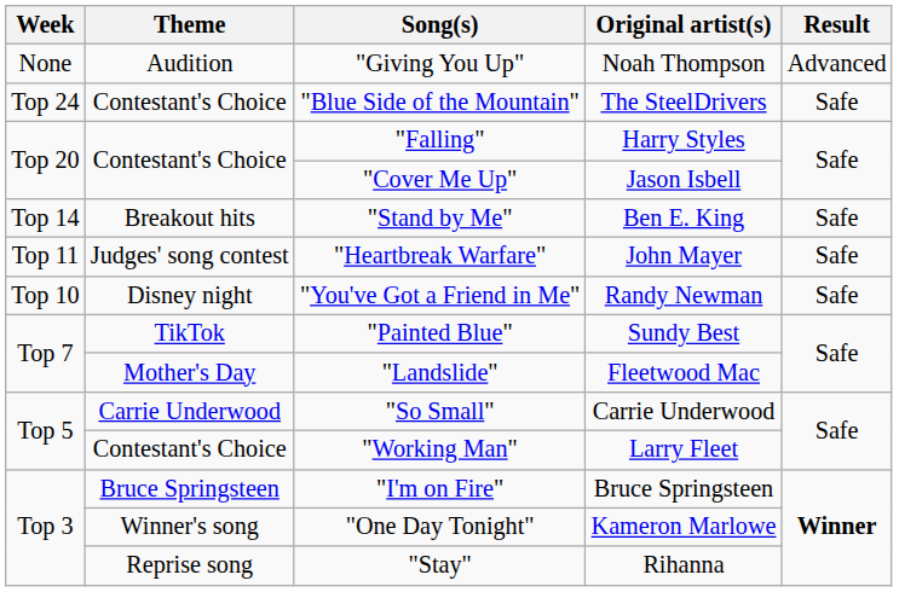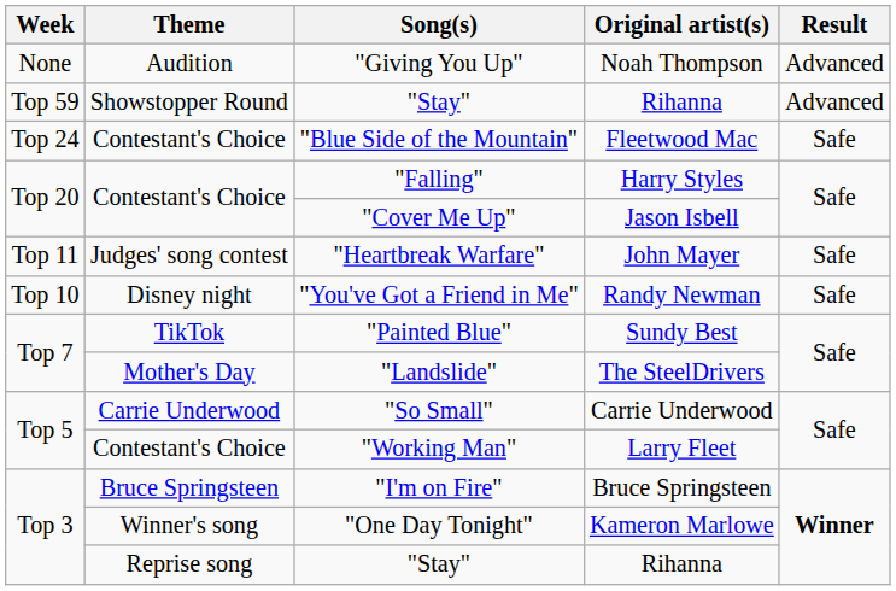+ row: Top 59 | Showstopper Round | "Stay" | Rihanna | Advanced
"Blue Side of the Mountain" | Original artist(s): The SteelDrivers -> Fleetwood Mac
- row: Top 14 | Breakout hits | "Stand by Me" | Ben E. King | Safe
"Landslide" | Original artist(s): Fleetwood Mac -> The SteelDrivers
